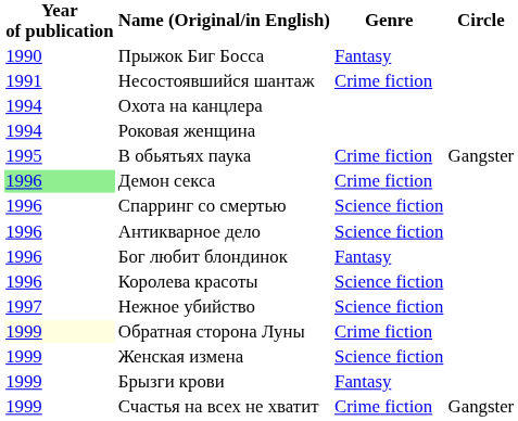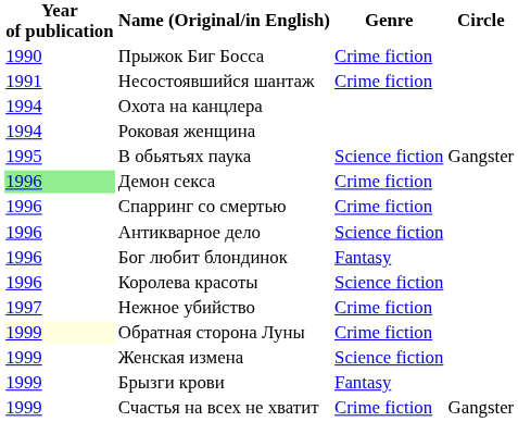Прыжок Биг Босса | Genre: Fantasy -> Crime fiction
В обьятьях паука | Genre: Crime fiction -> Science fiction
Спарринг со смертью | Genre: Science fiction -> Crime fiction
Нежное убийство | Genre: Science fiction -> Crime fiction
